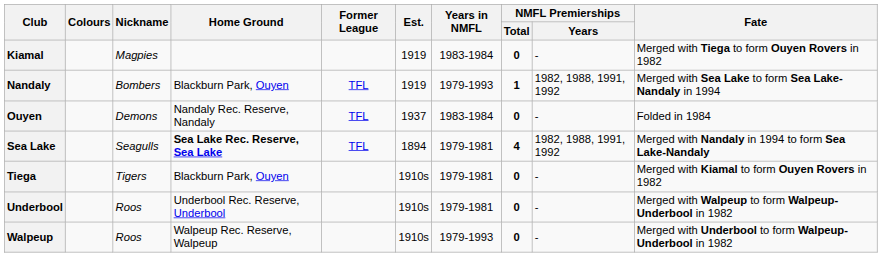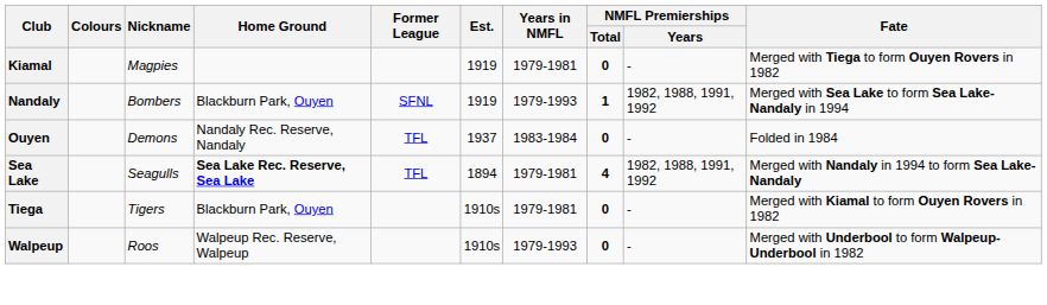Kiamal | Years in NMFL: 1983-1984 -> 1979-1981
Nandaly | Former League: TFL -> SFNL
- row: Underbool | Roos | Underbool Rec. Reserve, Underbool | 1910s | 1979-1981 | 0 | - | Merged with Walpeup to form Walpeup-Underbool in 1982
